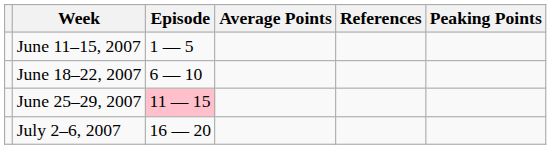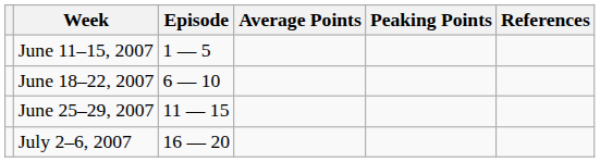columns swapped: Peaking Points <-> References
June 25–29, 2007 | Episode: pink background -> no background
